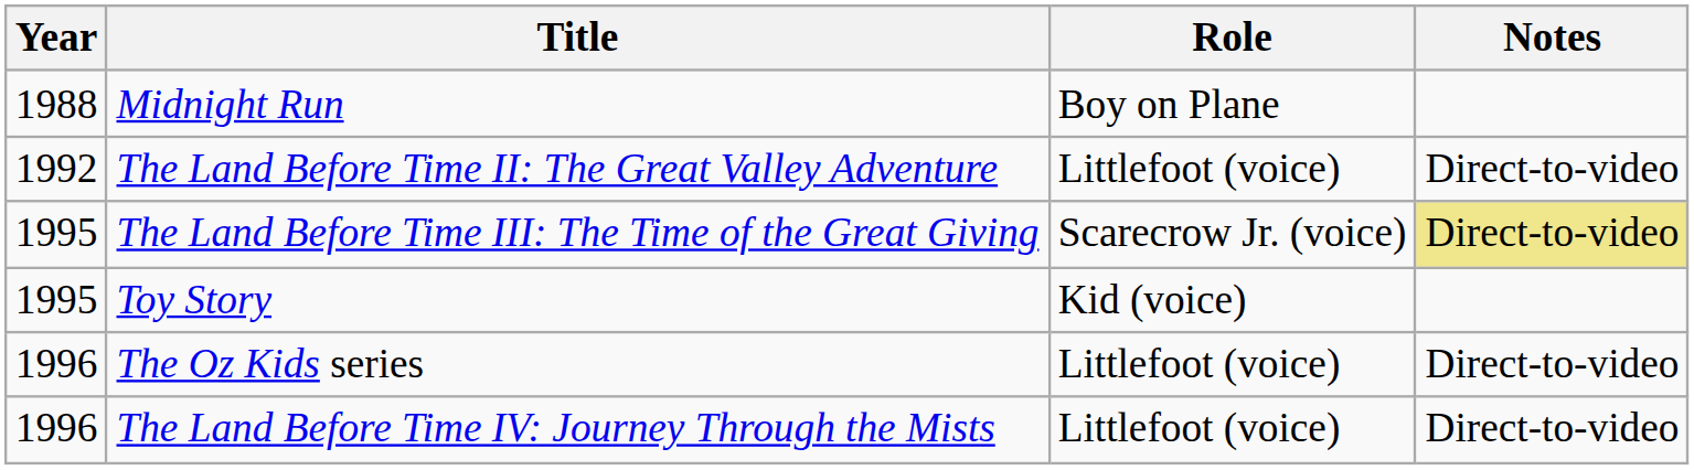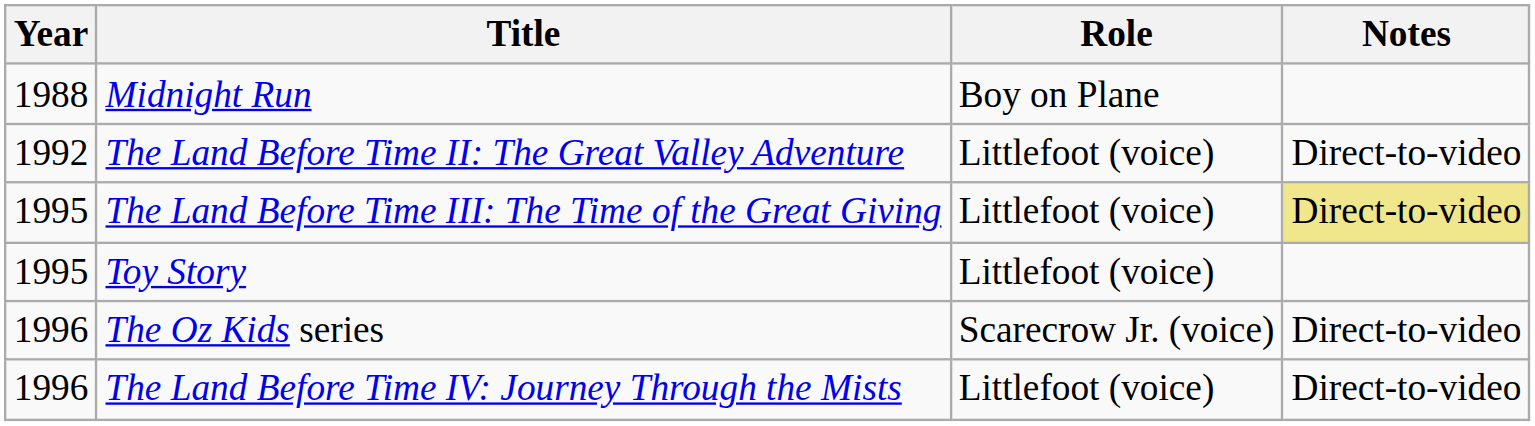The Land Before Time III: The Time of the Great Giving | Role: Scarecrow Jr. (voice) -> Littlefoot (voice)
Toy Story | Role: Kid (voice) -> Littlefoot (voice)
The Oz Kids series | Role: Littlefoot (voice) -> Scarecrow Jr. (voice)
